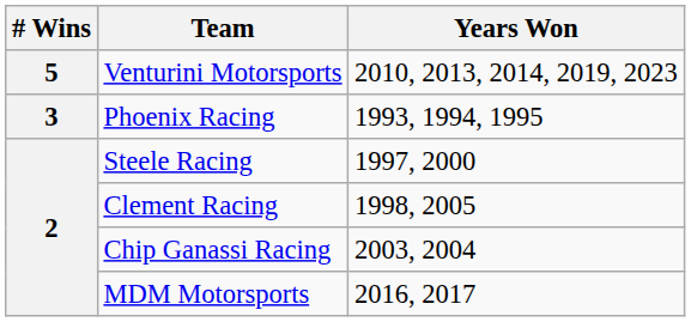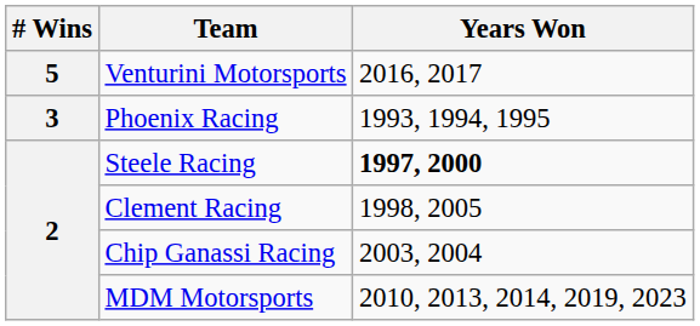Venturini Motorsports | Years Won: 2010, 2013, 2014, 2019, 2023 -> 2016, 2017
Steele Racing | Years Won: normal -> bold
MDM Motorsports | Years Won: 2016, 2017 -> 2010, 2013, 2014, 2019, 2023
